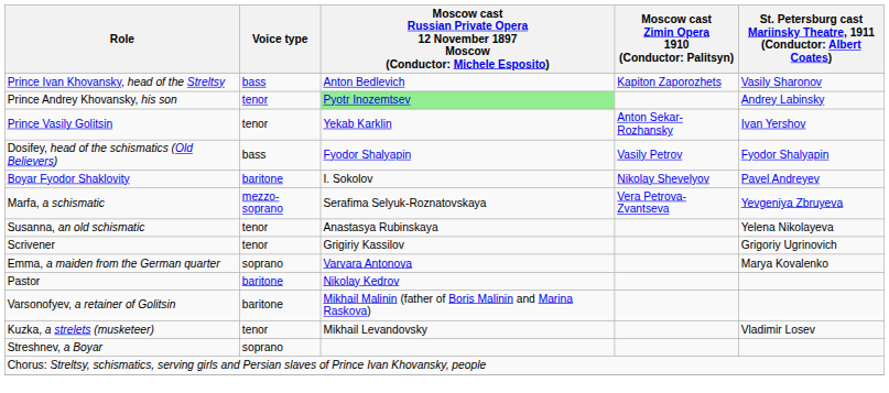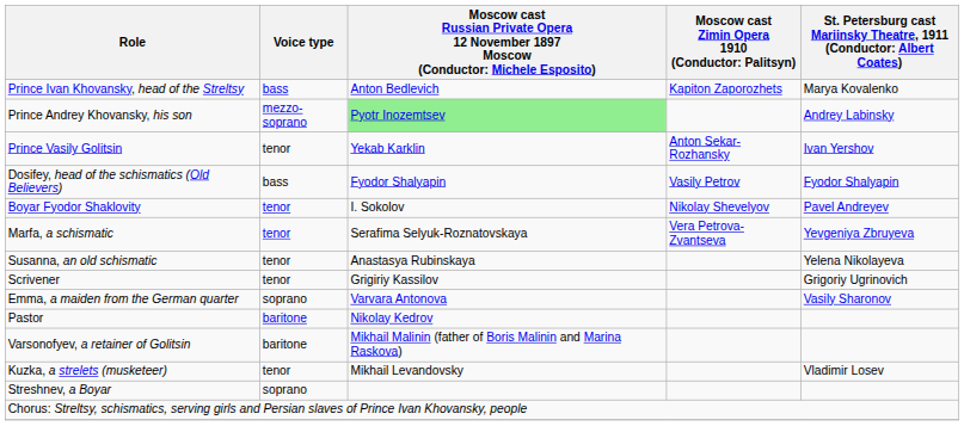Prince Ivan Khovansky, head of the Streltsy | column 5: Vasily Sharonov -> Marya Kovalenko
Prince Andrey Khovansky, his son | Voice type: tenor -> mezzo-soprano
Boyar Fyodor Shaklovity | Voice type: baritone -> tenor
Marfa, a schismatic | Voice type: mezzo-soprano -> tenor
Emma, a maiden from the German quarter | column 5: Marya Kovalenko -> Vasily Sharonov
